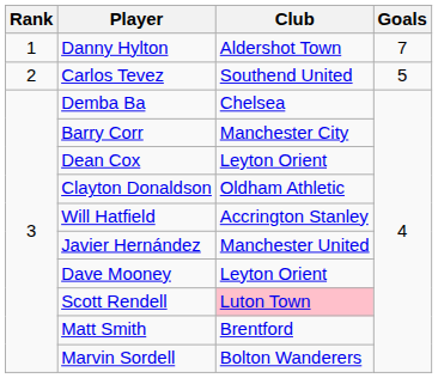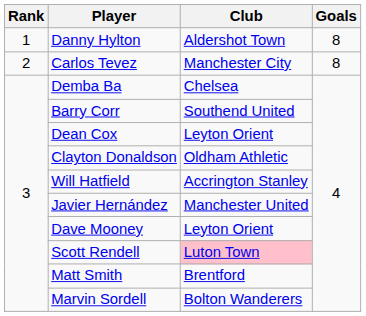Danny Hylton | Goals: 7 -> 8
Carlos Tevez | Club: Southend United -> Manchester City
Carlos Tevez | Goals: 5 -> 8
Barry Corr | Club: Manchester City -> Southend United
